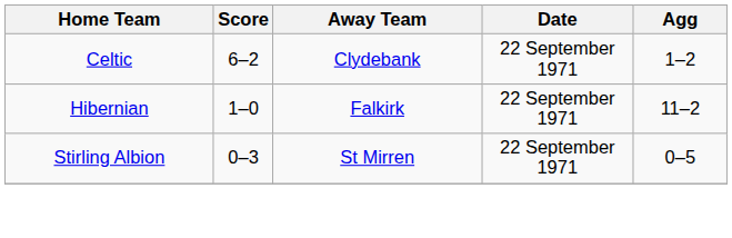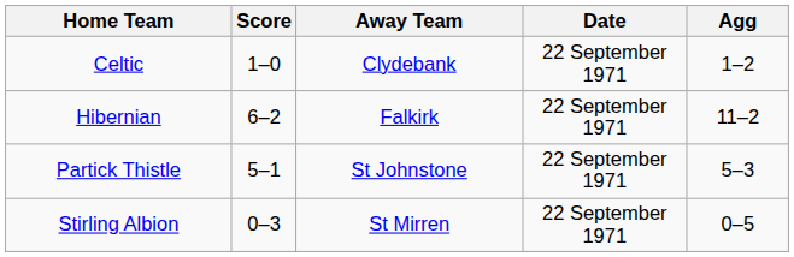Celtic | Score: 6–2 -> 1–0
Hibernian | Score: 1–0 -> 6–2
+ row: Partick Thistle | 5–1 | St Johnstone | 22 September 1971 | 5–3
